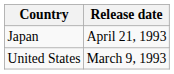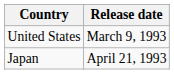rows swapped: United States <-> Japan
